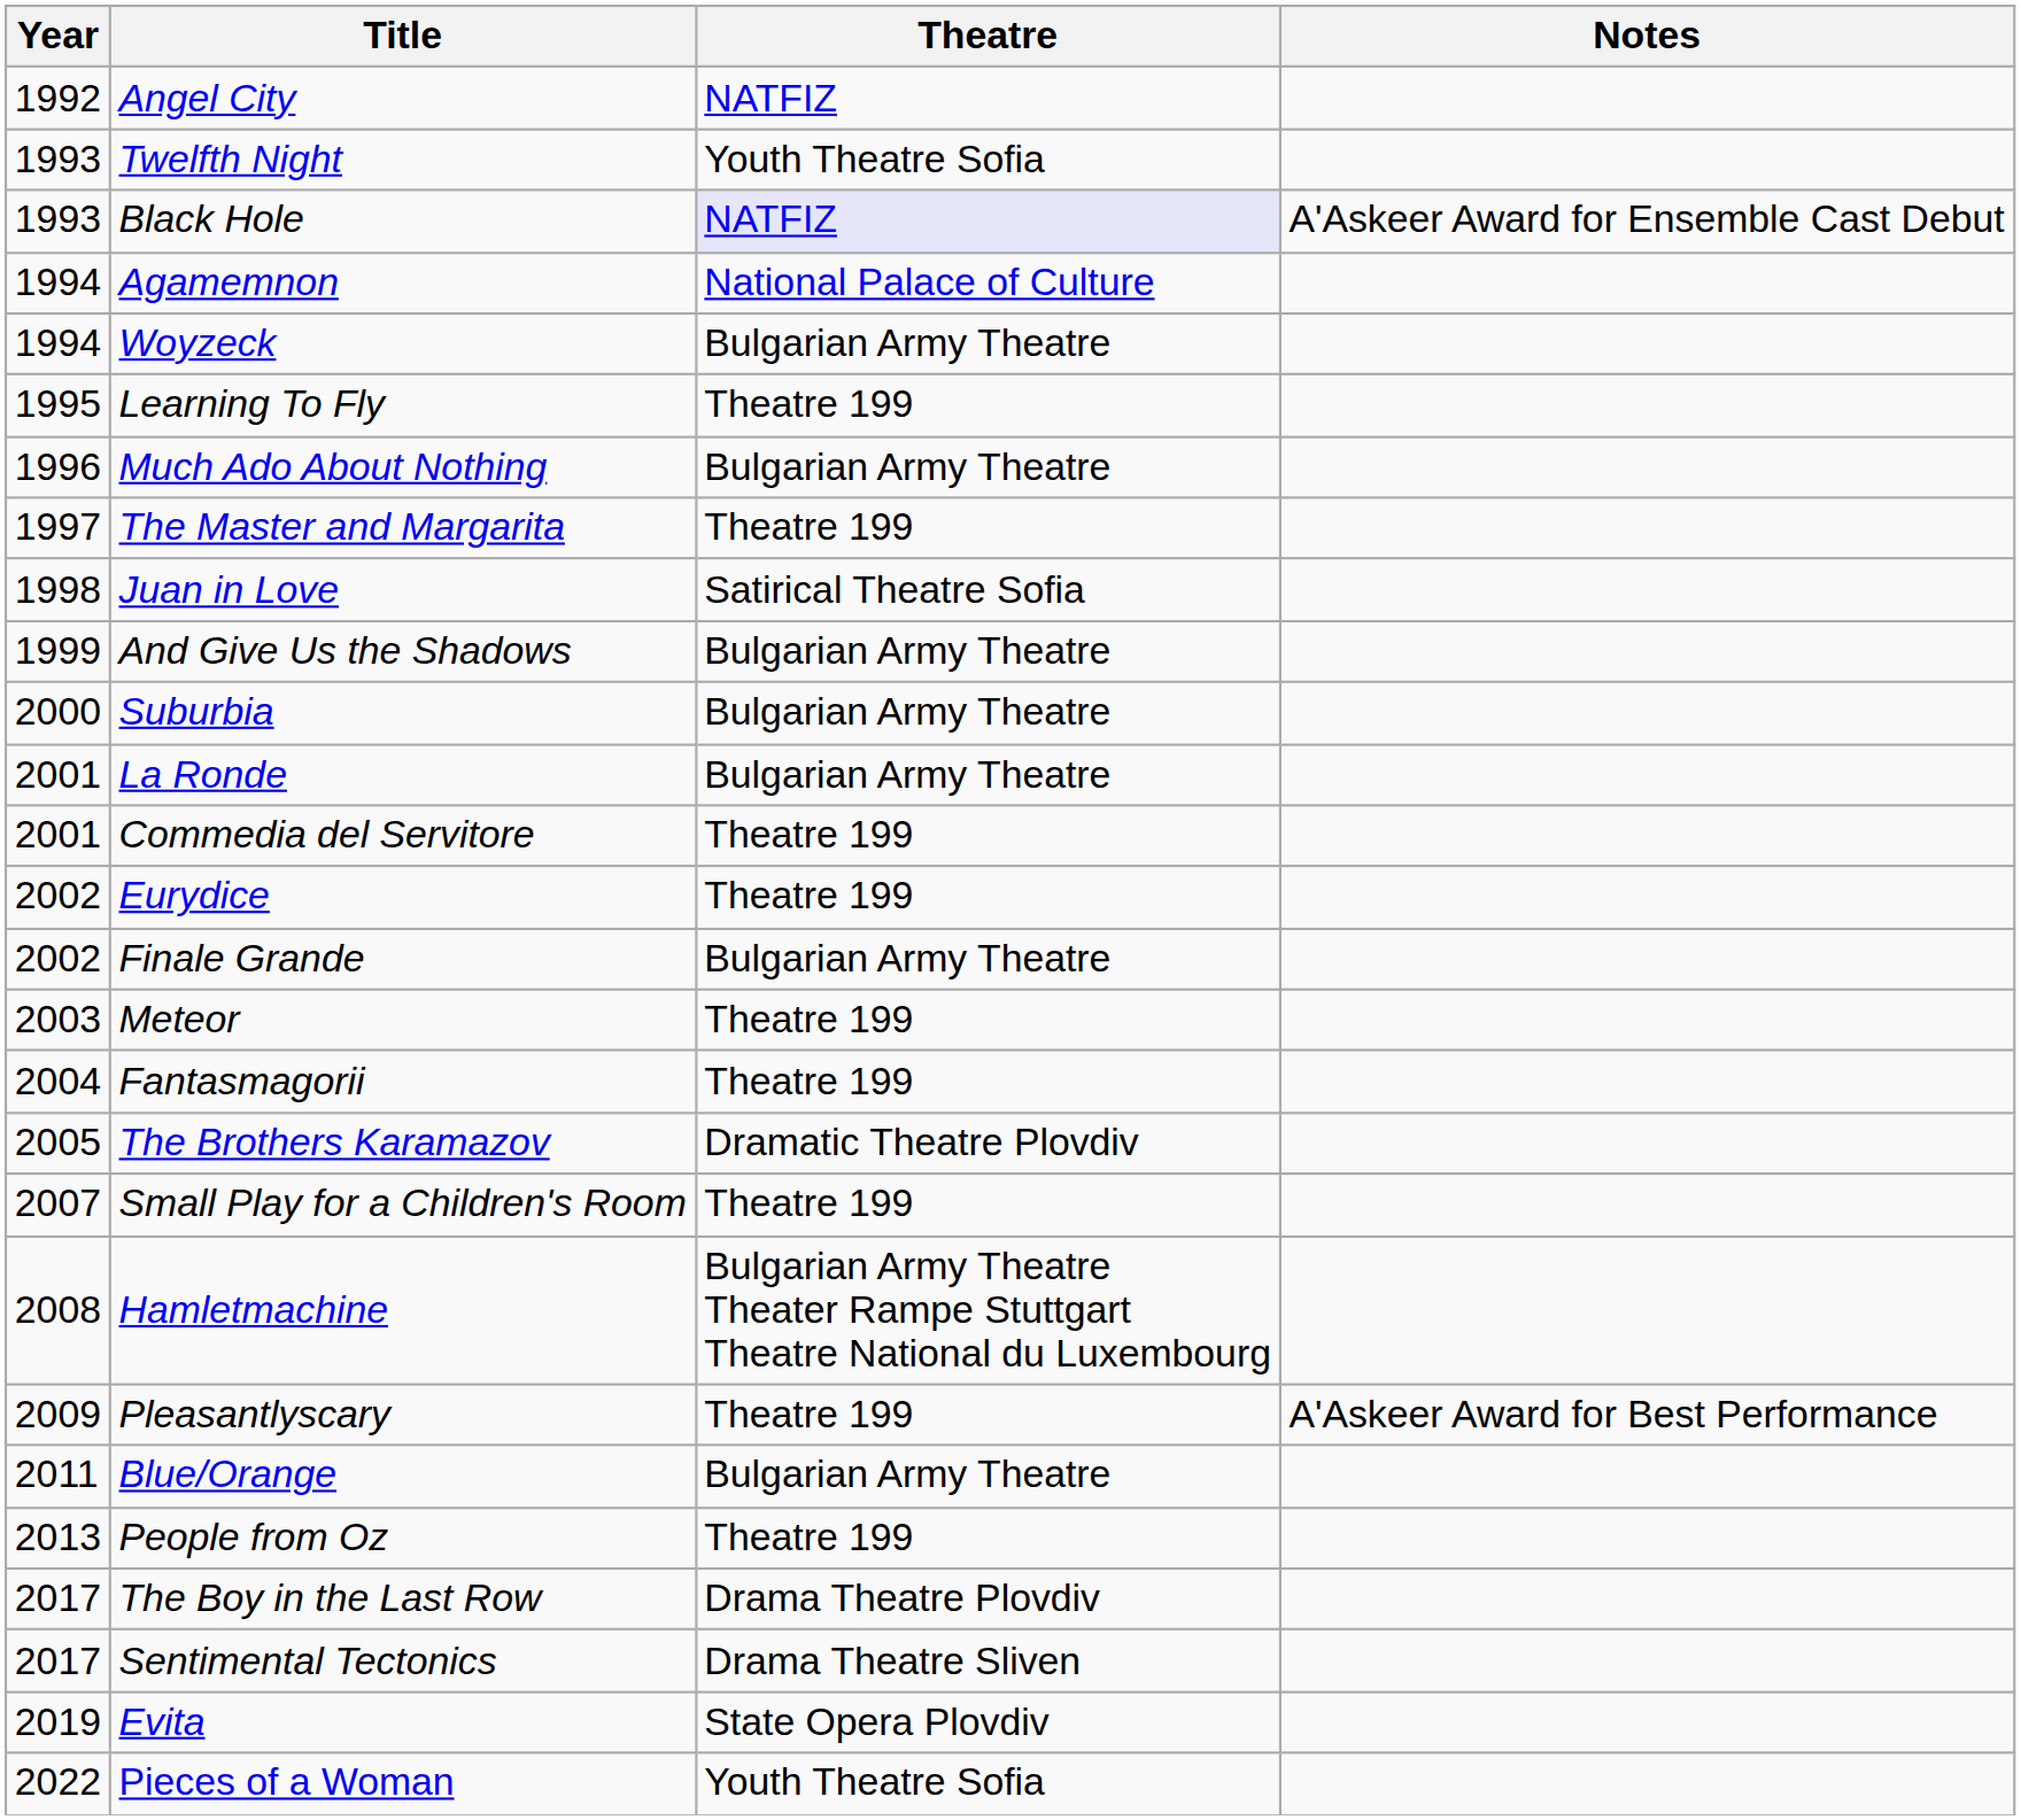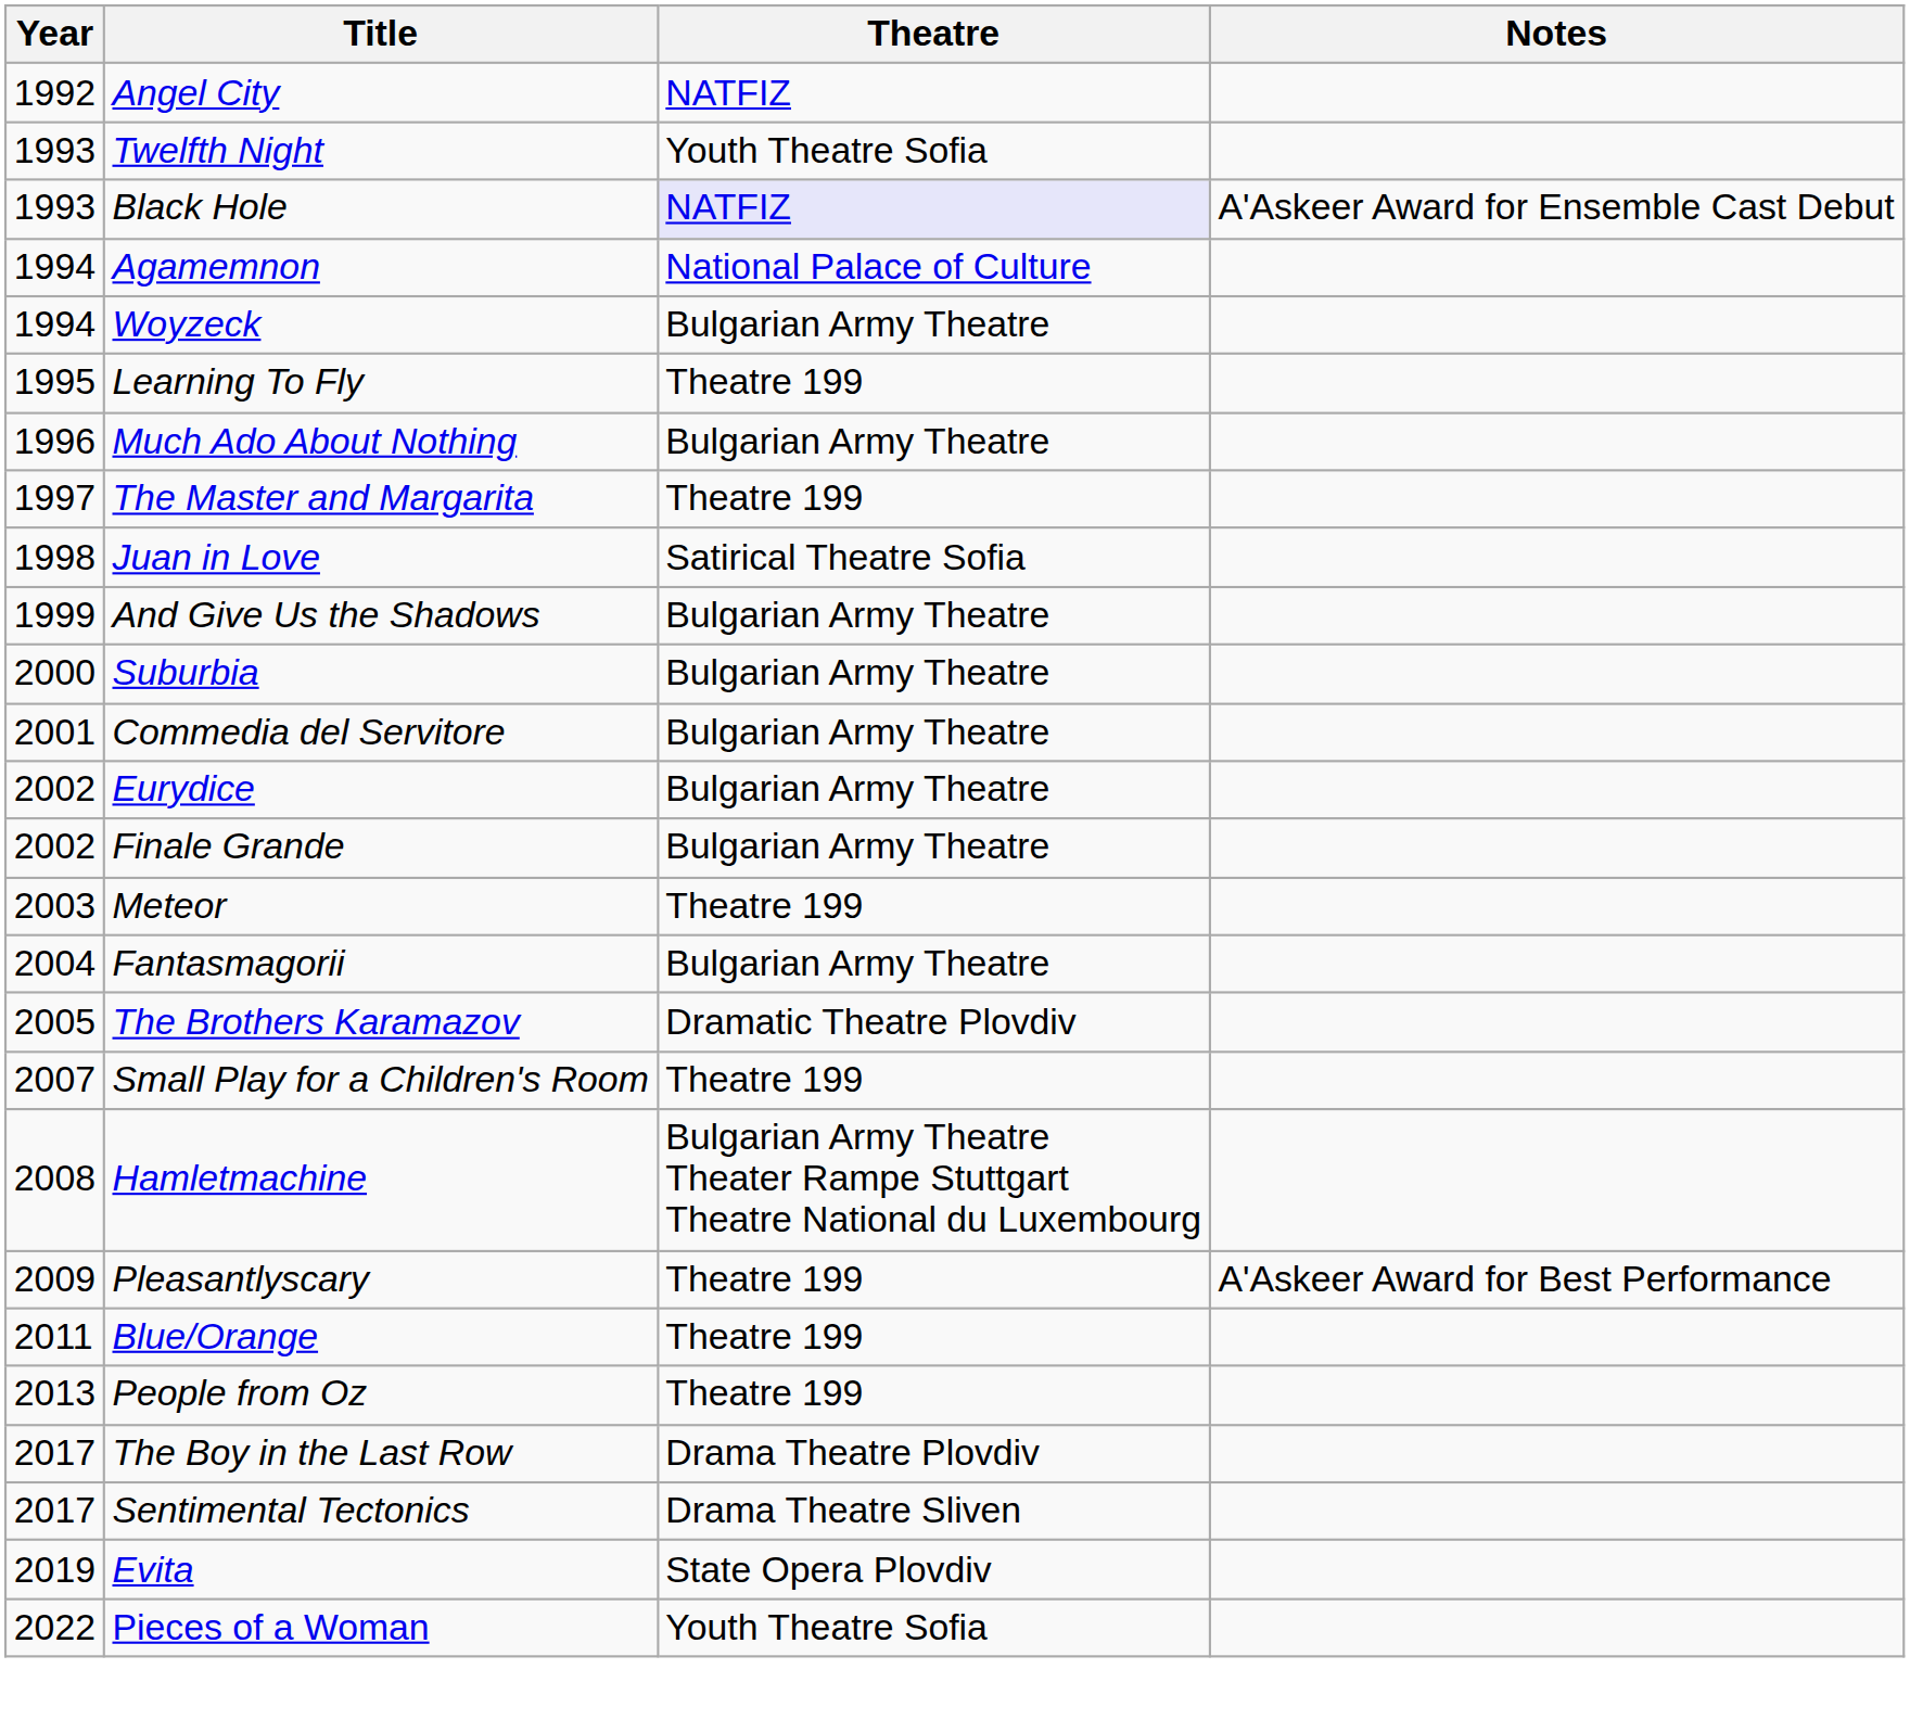- row: 2001 | La Ronde | Bulgarian Army Theatre
Commedia del Servitore | Theatre: Theatre 199 -> Bulgarian Army Theatre
Eurydice | Theatre: Theatre 199 -> Bulgarian Army Theatre
Fantasmagorii | Theatre: Theatre 199 -> Bulgarian Army Theatre
Blue/Orange | Theatre: Bulgarian Army Theatre -> Theatre 199
